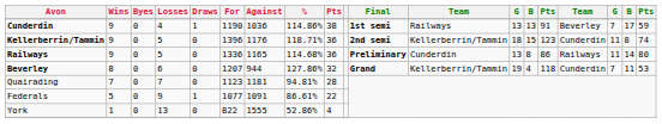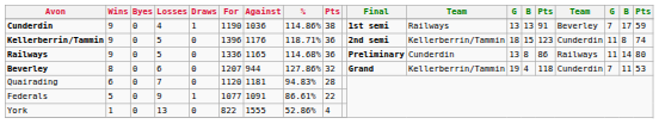Quairading | Wins: 7 -> 6
Quairading | For: 1123 -> 1120
Quairading | %: 94.81% -> 94.83%
